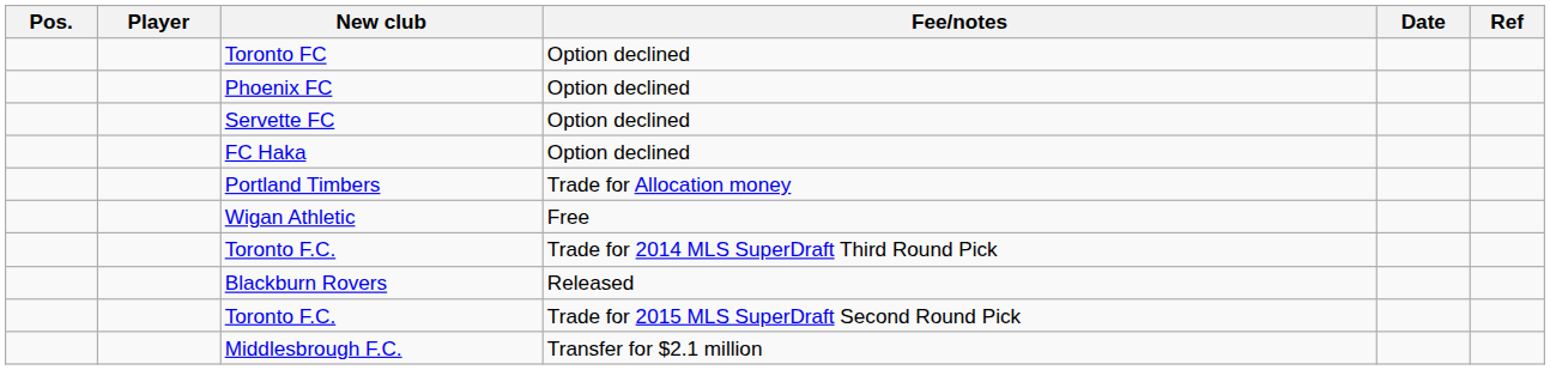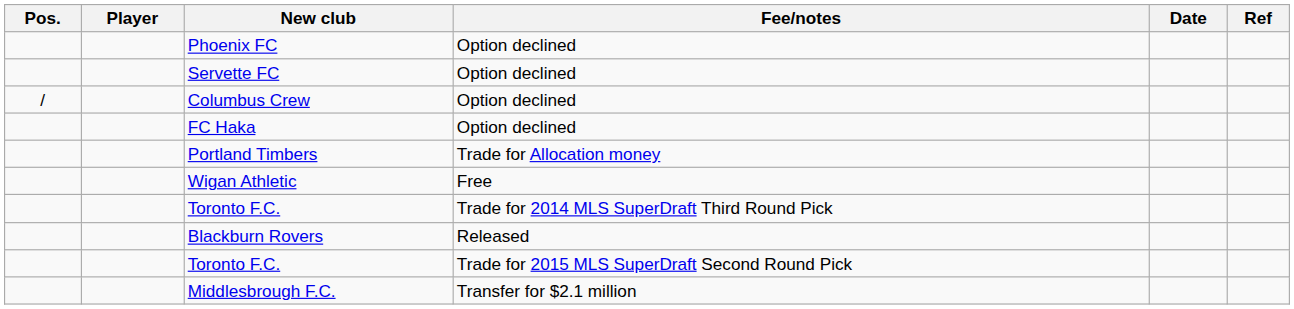- row: Toronto FC | Option declined
+ row: / | Columbus Crew | Option declined
